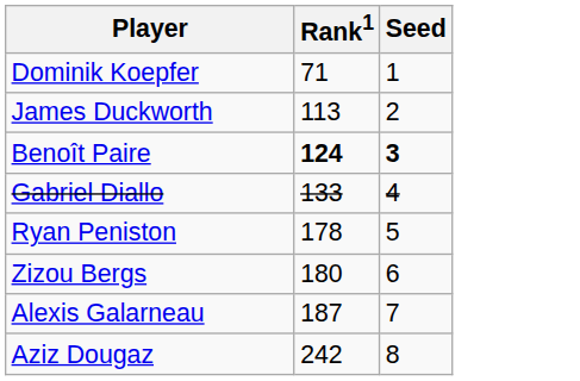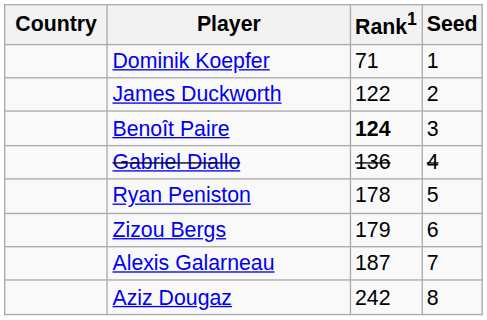+ column: Country
James Duckworth | Rank1: 113 -> 122
Benoît Paire | Seed: bold -> normal
Gabriel Diallo | Rank1: 133 -> 136
Zizou Bergs | Rank1: 180 -> 179
